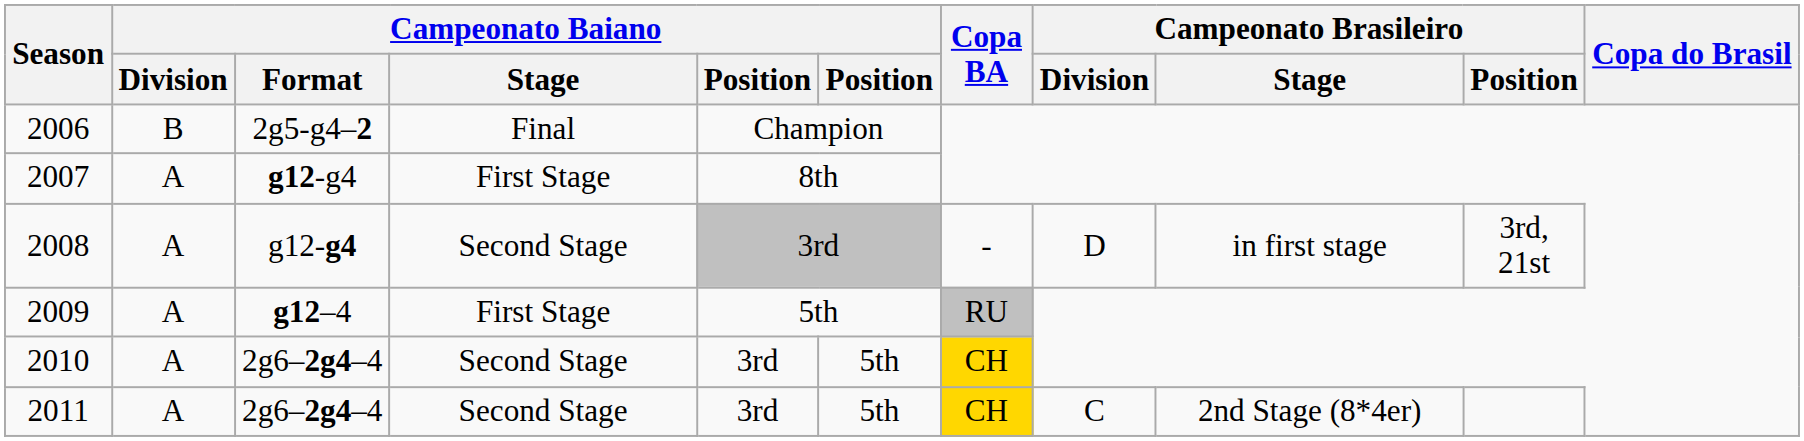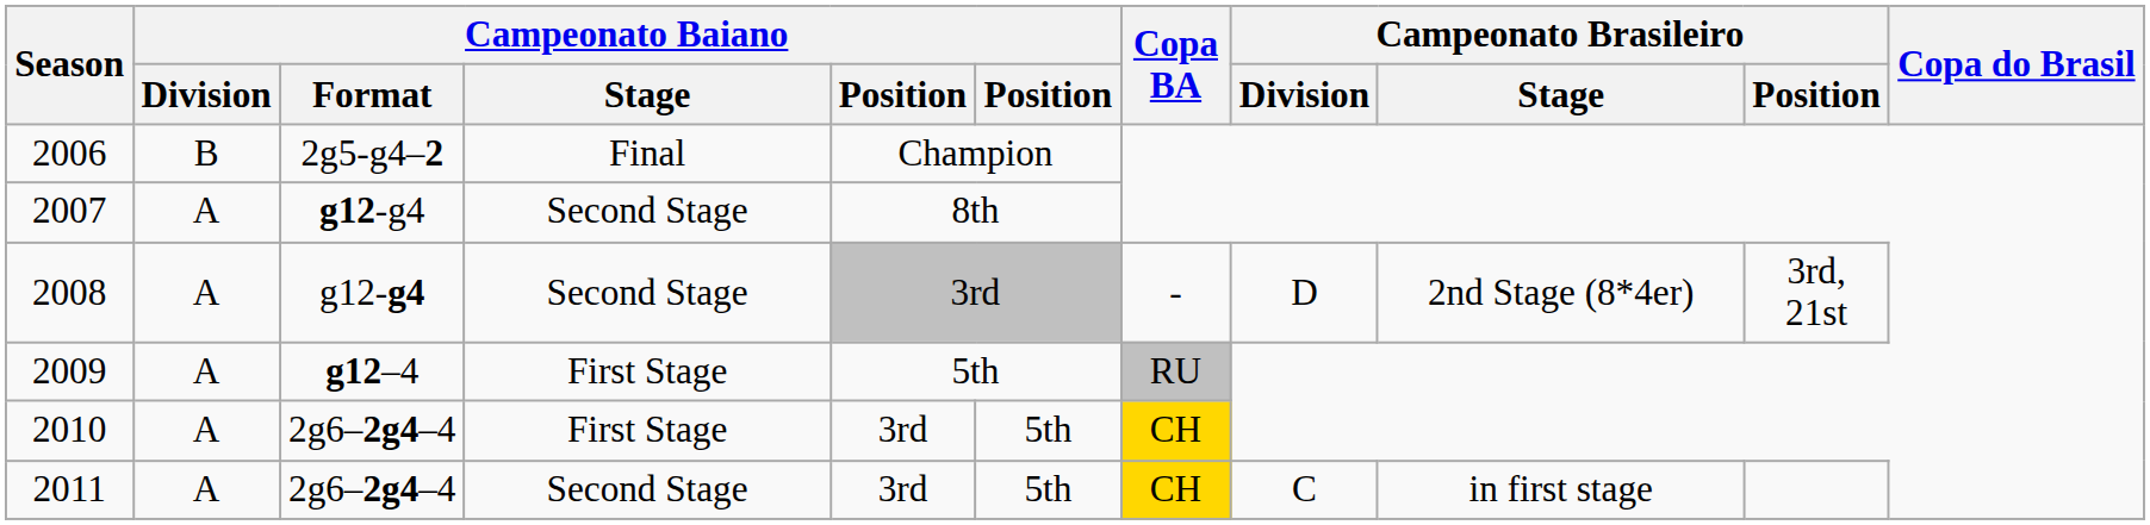2007 | Campeonato Baiano / Stage: First Stage -> Second Stage
2008 | Campeonato Brasileiro / Stage: in first stage -> 2nd Stage (8*4er)
2010 | Campeonato Baiano / Stage: Second Stage -> First Stage
2011 | Campeonato Brasileiro / Stage: 2nd Stage (8*4er) -> in first stage
